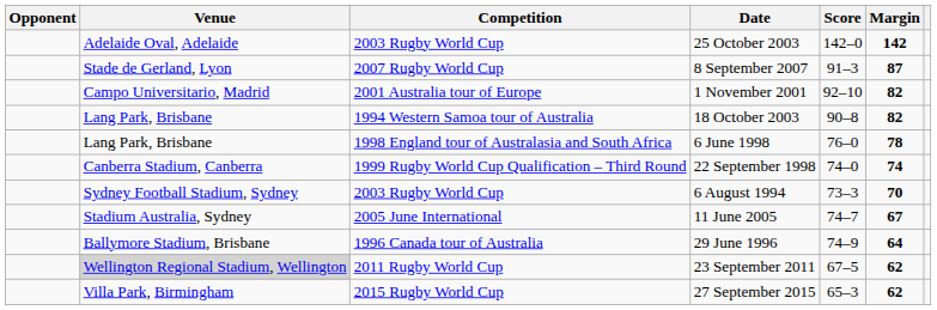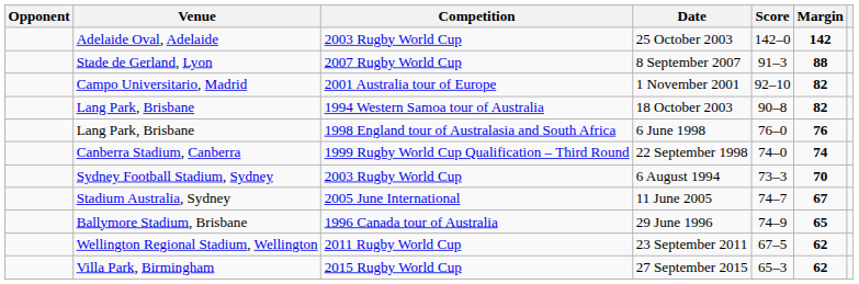8 September 2007 | Margin: 87 -> 88
6 June 1998 | Margin: 78 -> 76
29 June 1996 | Margin: 64 -> 65
23 September 2011 | Venue: lightgrey background -> no background
